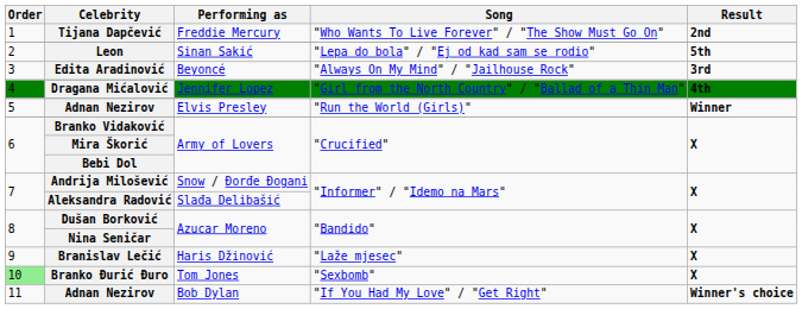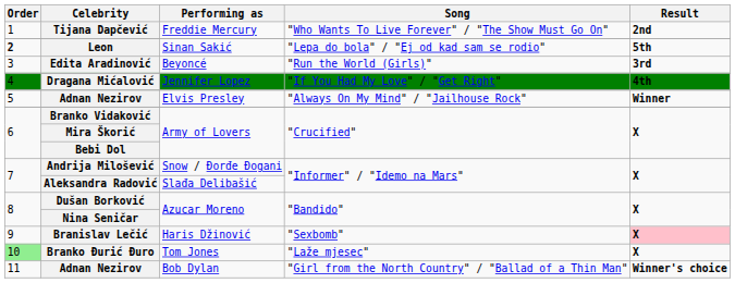Leon | Order: normal -> bold
Edita Aradinović | Song: "Always On My Mind" / "Jailhouse Rock" -> "Run the World (Girls)"
Dragana Mićalović | Song: "Girl from the North Country" / "Ballad of a Thin Man" -> "If You Had My Love" / "Get Right"
Adnan Nezirov / Elvis Presley | Song: "Run the World (Girls)" -> "Always On My Mind" / "Jailhouse Rock"
Branislav Lečić | Song: "Laže mjesec" -> "Sexbomb"
Branislav Lečić | Result: no background -> pink background
Branko Đurić Đuro | Song: "Sexbomb" -> "Laže mjesec"
Adnan Nezirov / Bob Dylan | Song: "If You Had My Love" / "Get Right" -> "Girl from the North Country" / "Ballad of a Thin Man"
